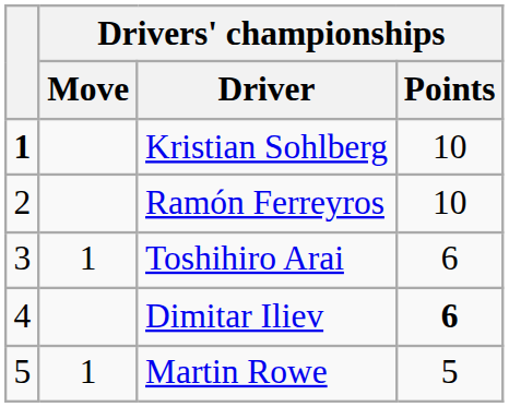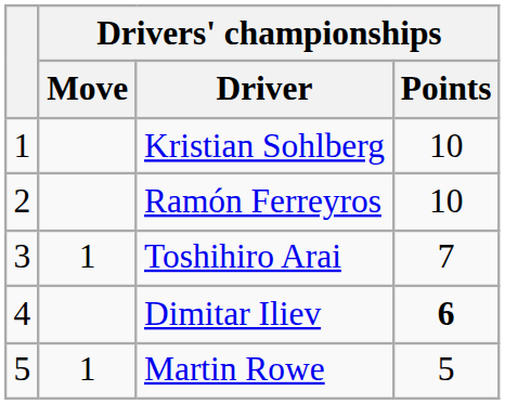Kristian Sohlberg | column 1: bold -> normal
Toshihiro Arai | Drivers' championships / Points: 6 -> 7
